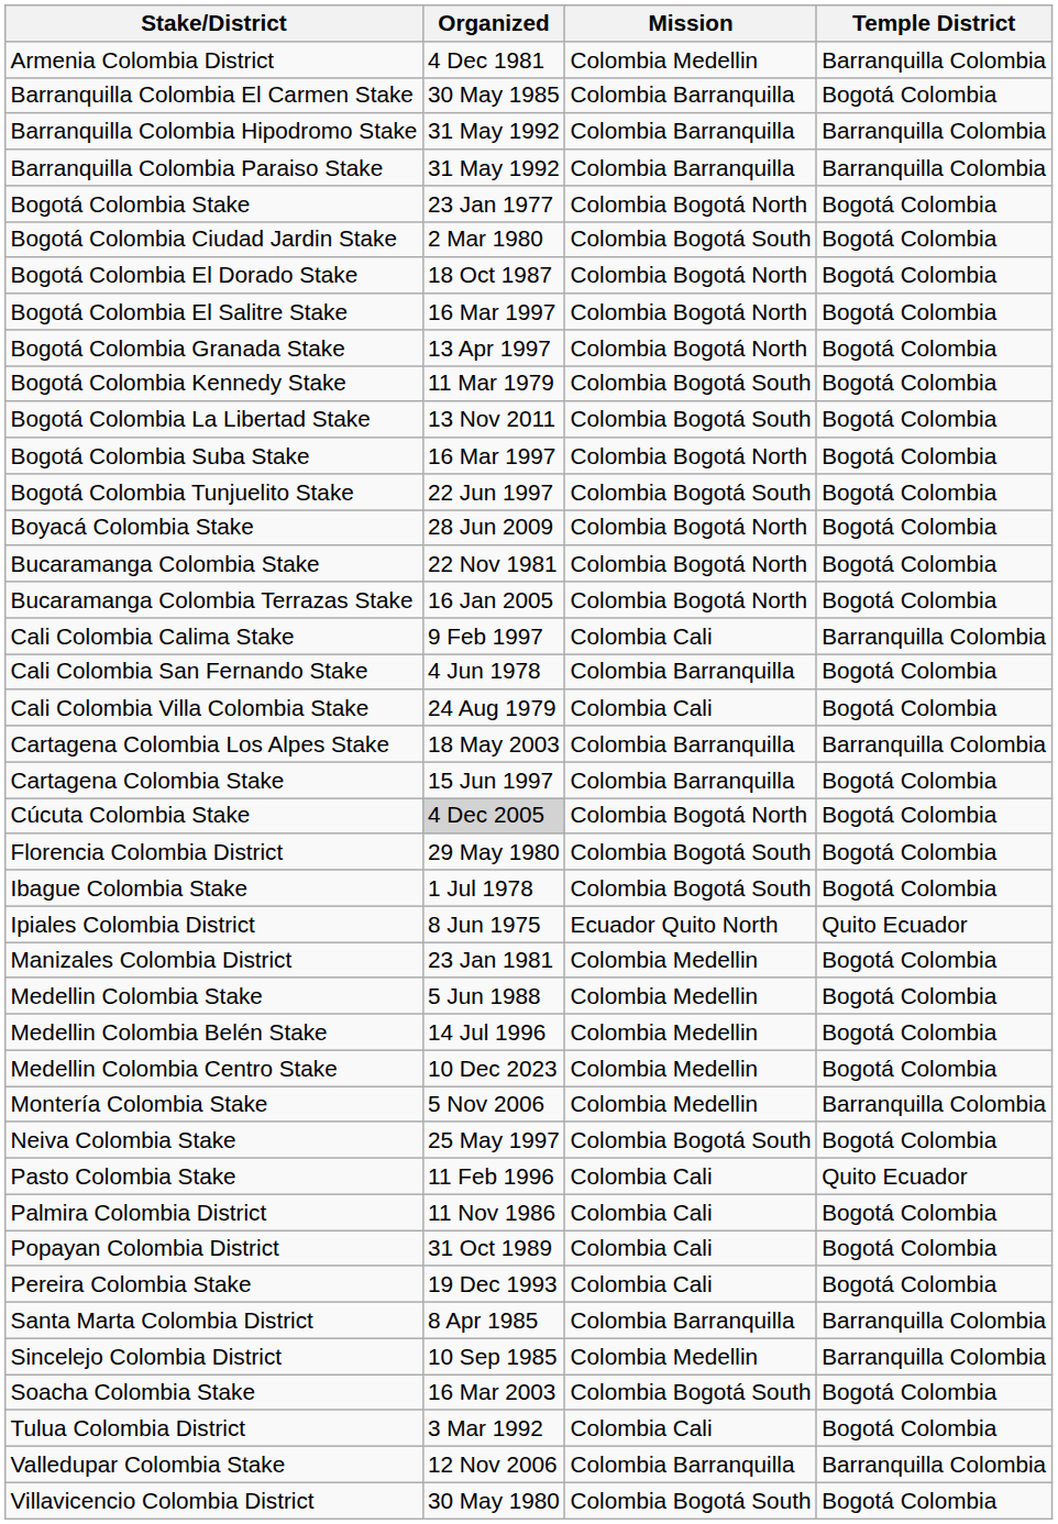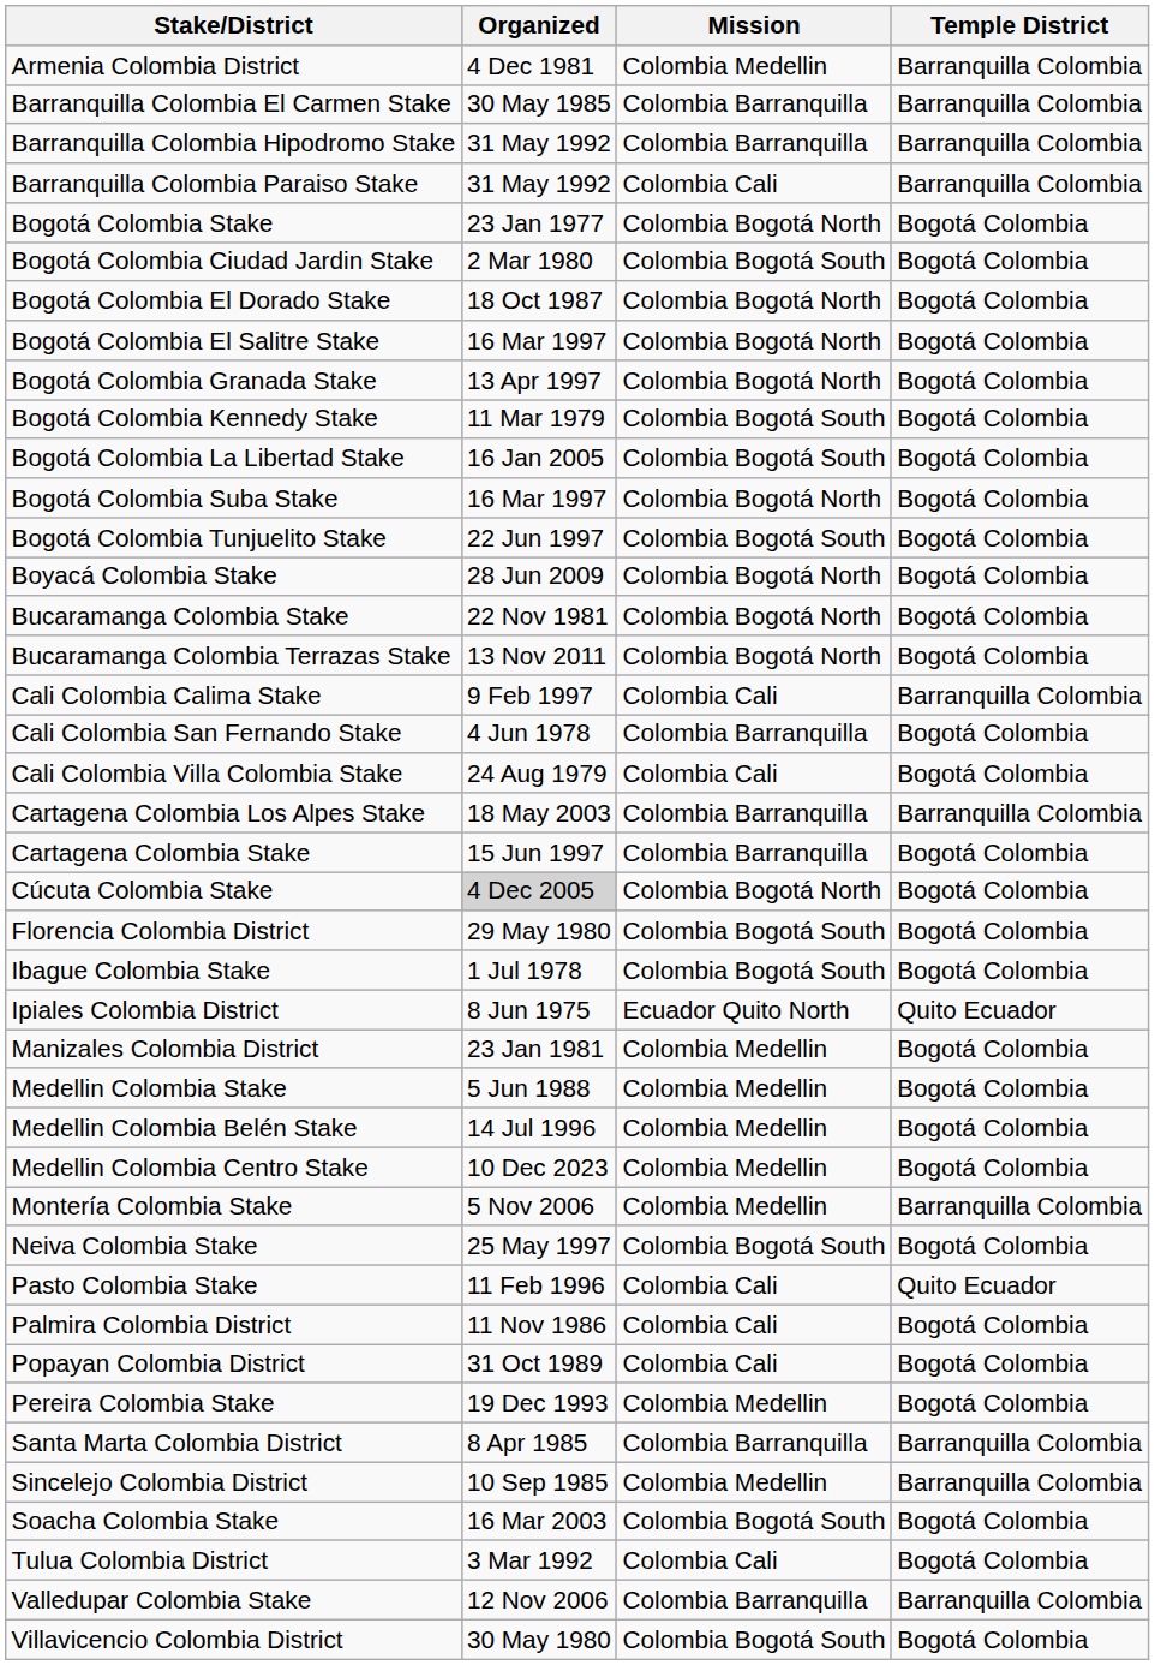Barranquilla Colombia El Carmen Stake | Temple District: Bogotá Colombia -> Barranquilla Colombia
Barranquilla Colombia Paraiso Stake | Mission: Colombia Barranquilla -> Colombia Cali
Bogotá Colombia La Libertad Stake | Organized: 13 Nov 2011 -> 16 Jan 2005
Bucaramanga Colombia Terrazas Stake | Organized: 16 Jan 2005 -> 13 Nov 2011
Pereira Colombia Stake | Mission: Colombia Cali -> Colombia Medellin
